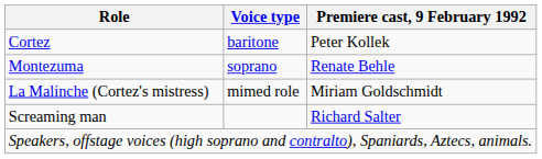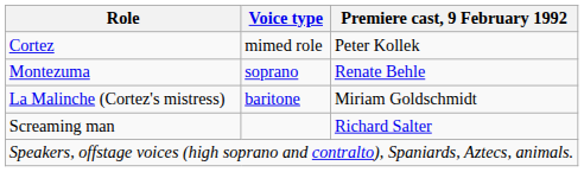Cortez | Voice type: baritone -> mimed role
La Malinche (Cortez's mistress) | Voice type: mimed role -> baritone
